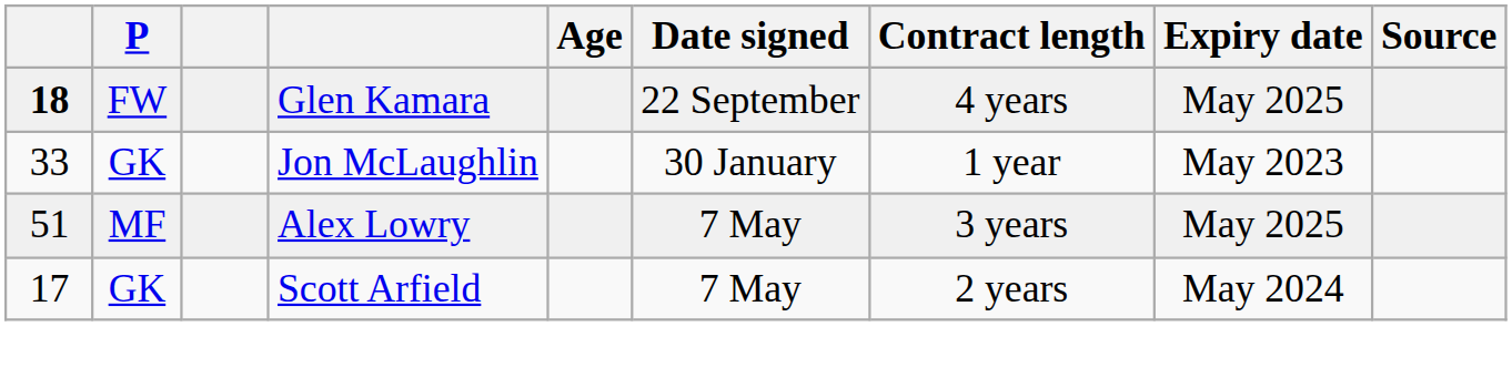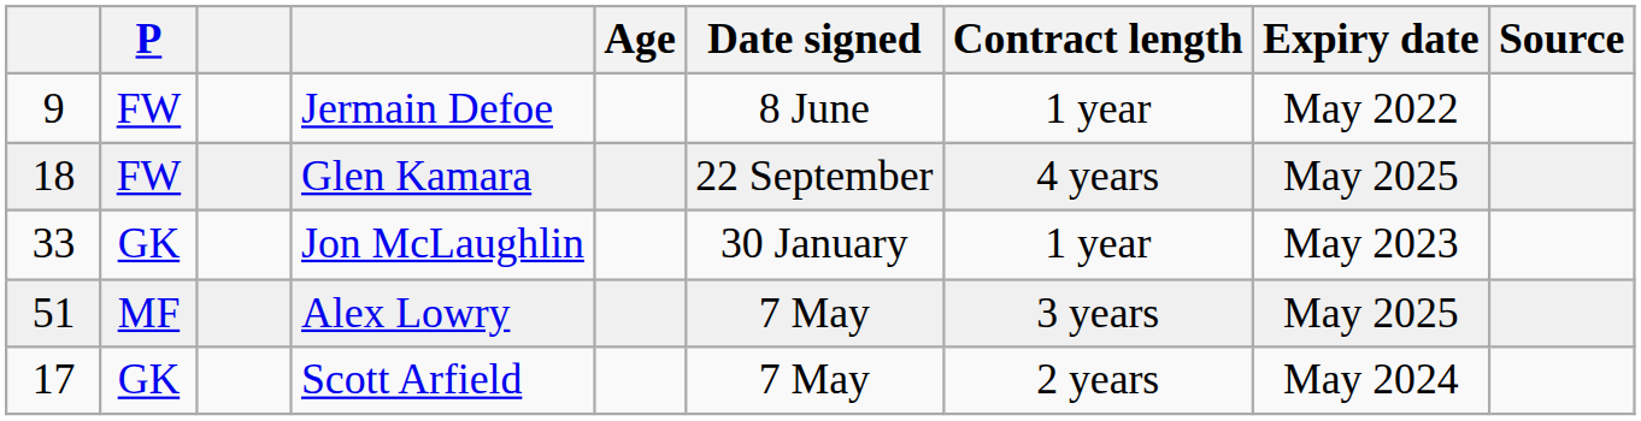+ row: 9 | FW | Jermain Defoe | 8 June | 1 year | May 2022
Glen Kamara | column 1: bold -> normal
